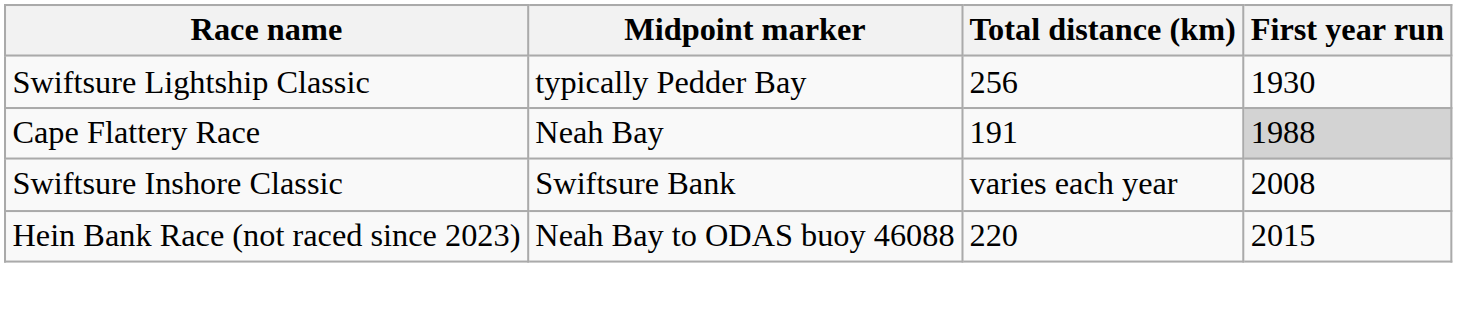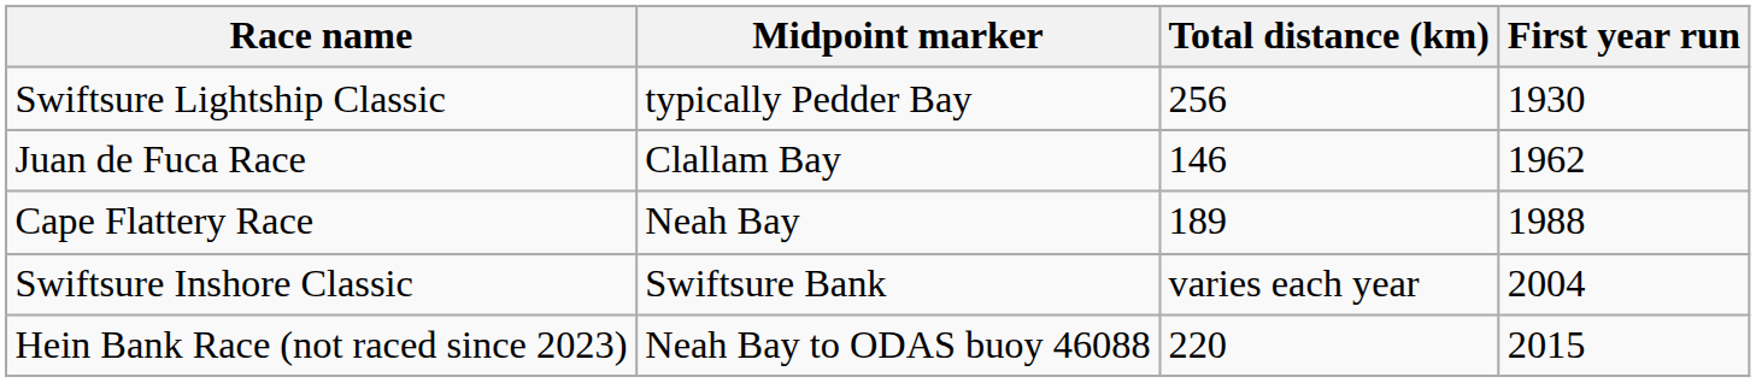+ row: Juan de Fuca Race | Clallam Bay | 146 | 1962
Cape Flattery Race | Total distance (km): 191 -> 189
Cape Flattery Race | First year run: lightgrey background -> no background
Swiftsure Inshore Classic | First year run: 2008 -> 2004
